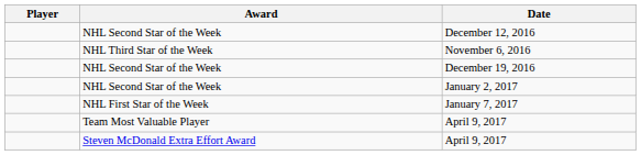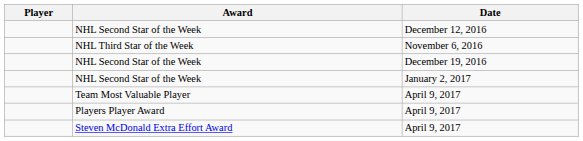- row: NHL First Star of the Week | January 7, 2017
+ row: Players Player Award | April 9, 2017
